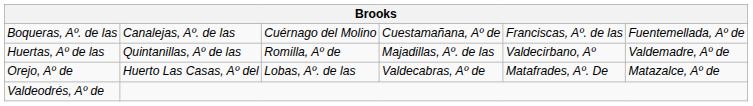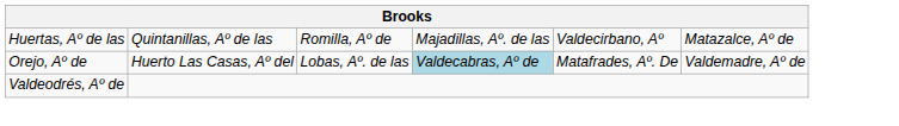- row: Boqueras, Aº. de las | Canalejas, Aº. de las | Cuérnago del Molino | Cuestamañana, Aº de | Franciscas, Aº. de las | Fuentemellada, Aº de
Huertas, Aº de las | column 6: Valdemadre, Aº de -> Matazalce, Aº de
Orejo, Aº de | column 4: no background -> lightblue background
Orejo, Aº de | column 6: Matazalce, Aº de -> Valdemadre, Aº de
